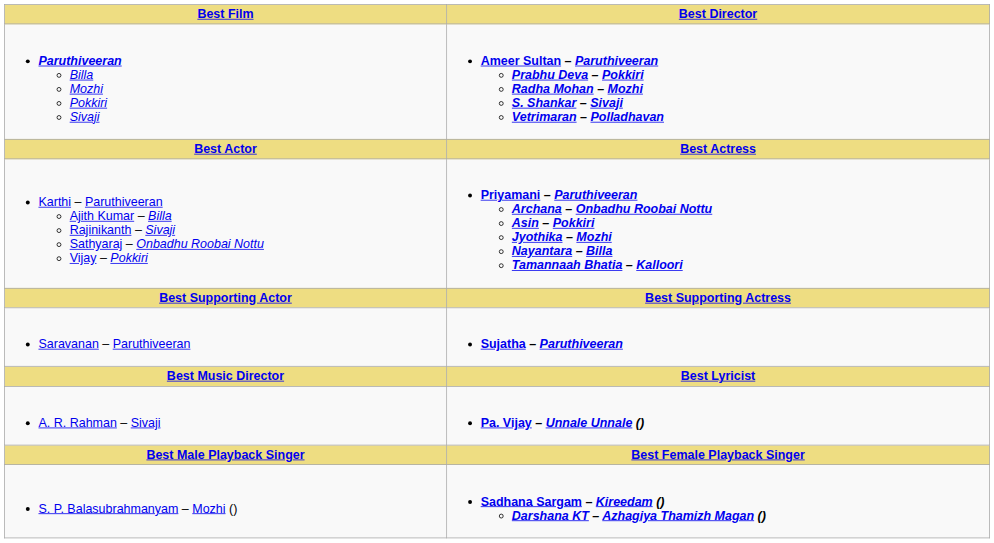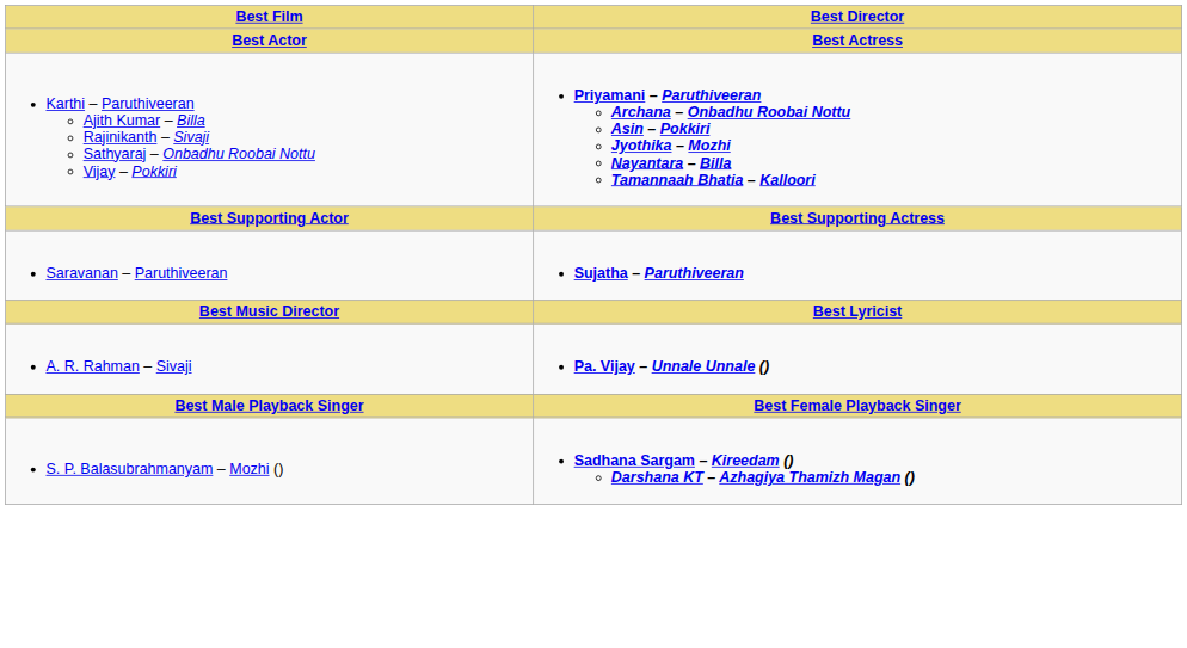- row: Paruthiveeran Billa Mozhi Pokkiri Sivaji | Ameer Sultan – Paruthiveeran Prabhu Deva – Pokkiri Radha Mohan – Mozhi S. Shankar – Sivaji Vetrimaran – Polladhavan
